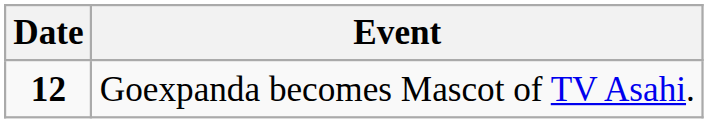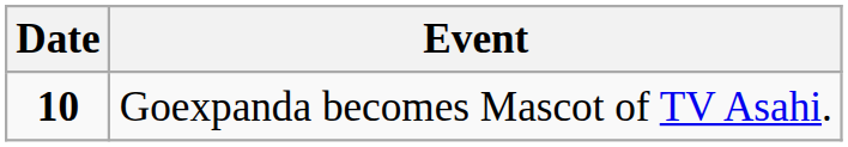Goexpanda becomes Mascot of TV Asahi. | Date: 12 -> 10
